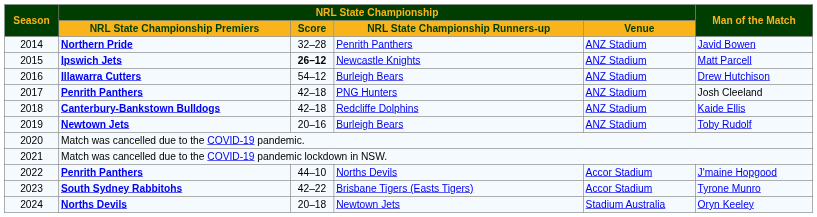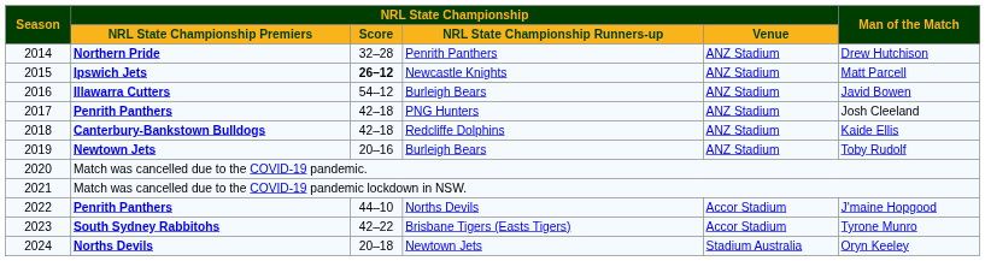Northern Pride | Man of the Match: Javid Bowen -> Drew Hutchison
Illawarra Cutters | Man of the Match: Drew Hutchison -> Javid Bowen
